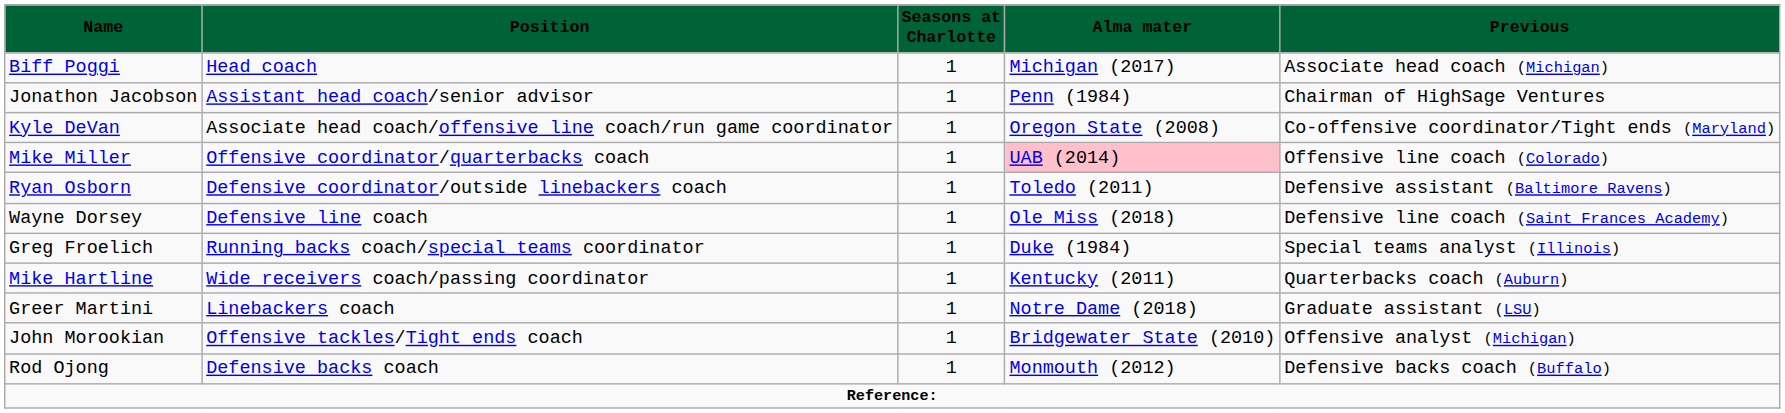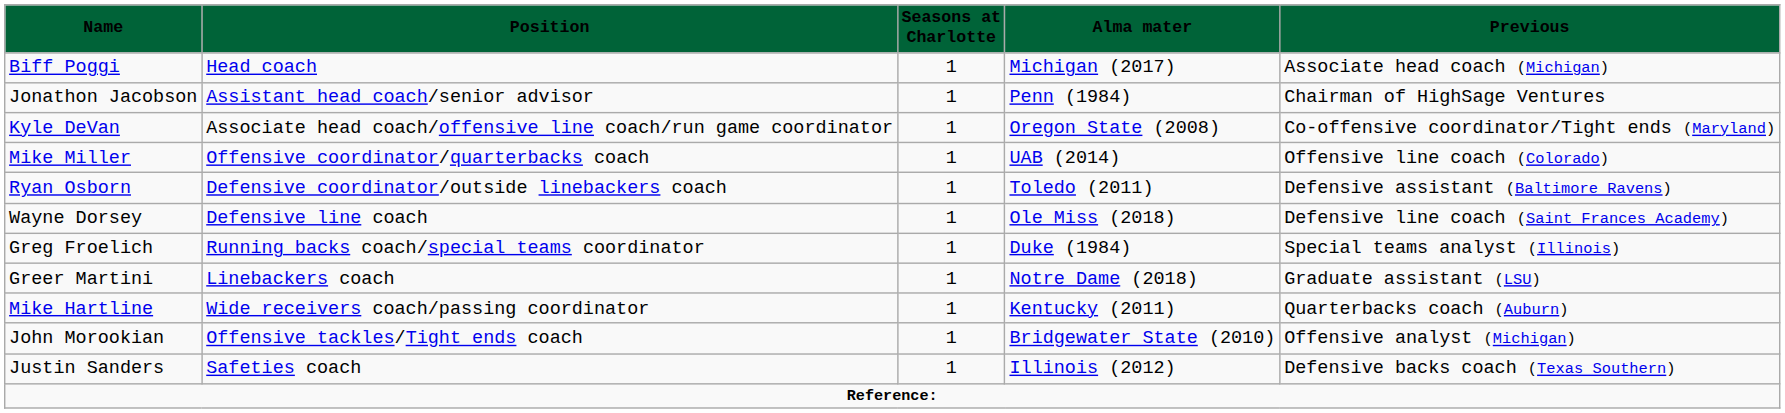Mike Miller | column 4: pink background -> no background
rows swapped: Mike Hartline <-> Greer Martini
- row: Rod Ojong | Defensive backs coach | 1 | Monmouth (2012) | Defensive backs coach (Buffalo)
+ row: Justin Sanders | Safeties coach | 1 | Illinois (2012) | Defensive backs coach (Texas Southern)
